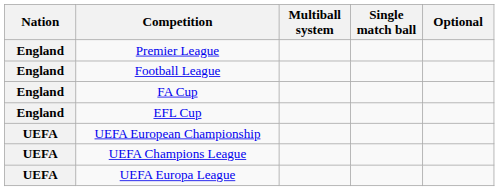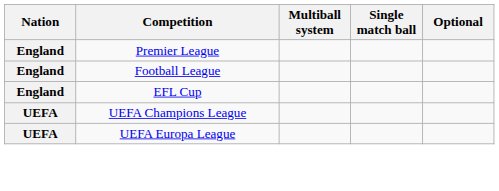- row: England | FA Cup
- row: UEFA | UEFA European Championship
